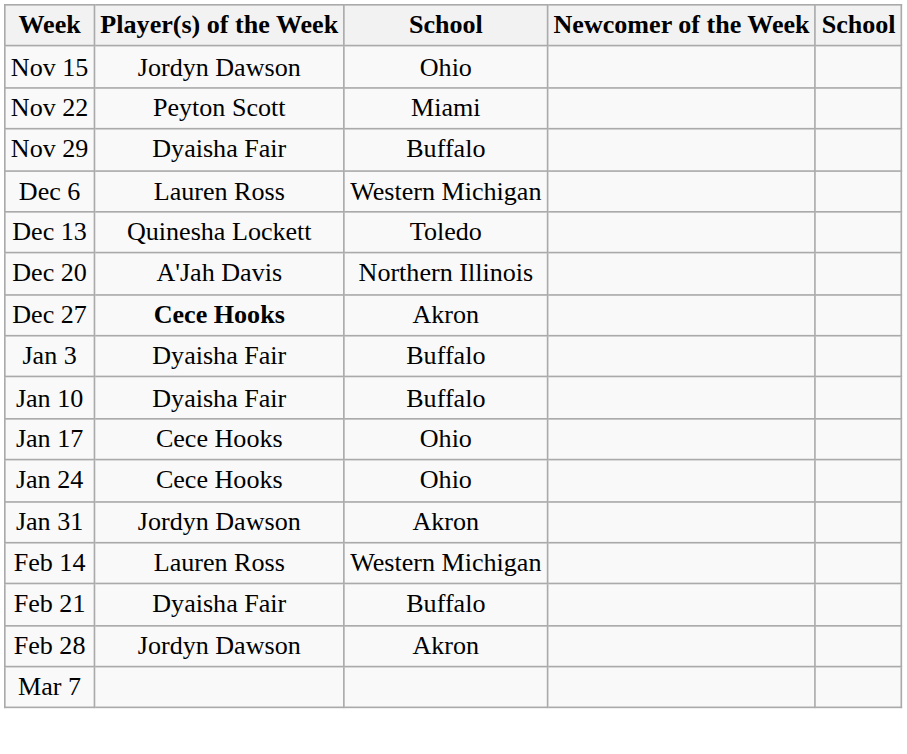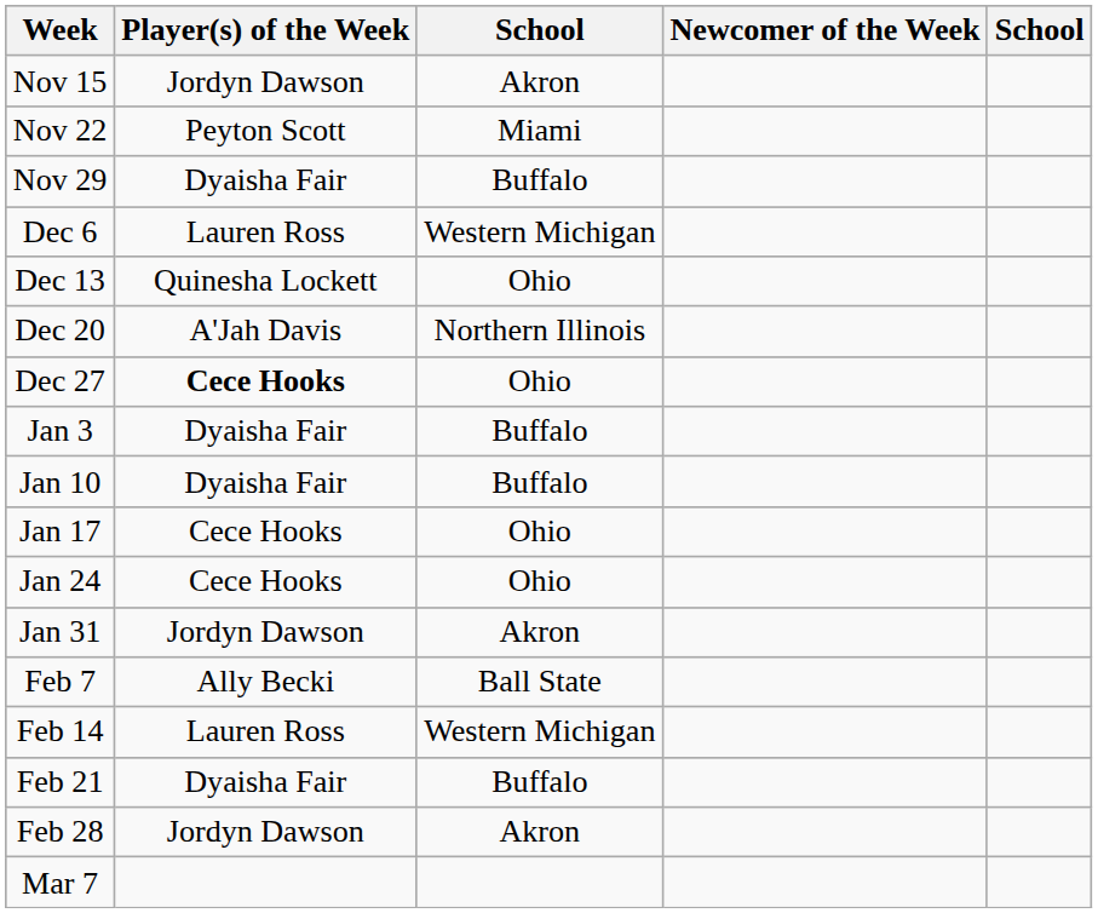Nov 15 | column 3: Ohio -> Akron
Dec 13 | column 3: Toledo -> Ohio
Dec 27 | column 3: Akron -> Ohio
+ row: Feb 7 | Ally Becki | Ball State
